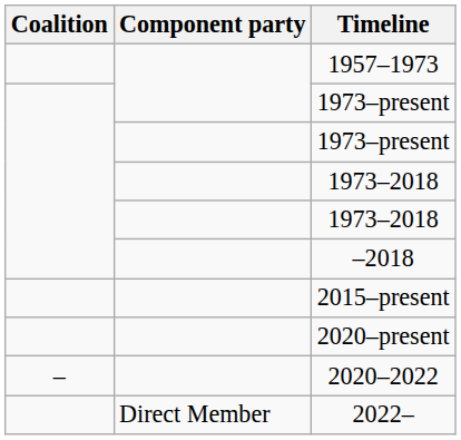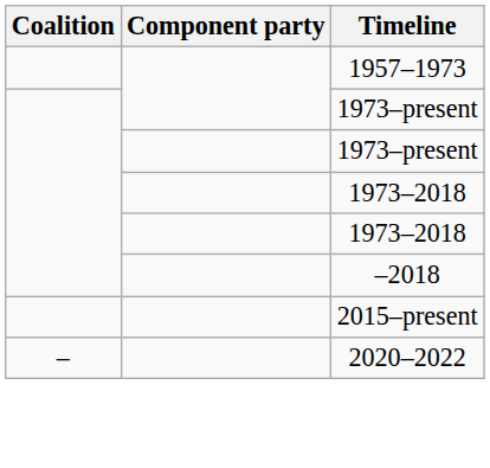- row: 2020–present
- row: Direct Member | 2022–
